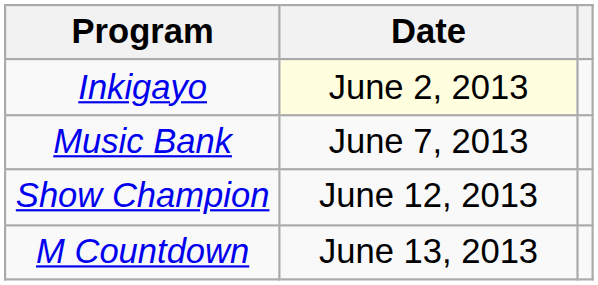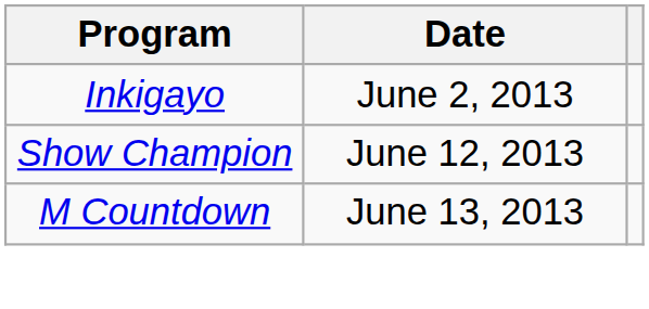Inkigayo | Date: lightyellow background -> no background
- row: Music Bank | June 7, 2013
